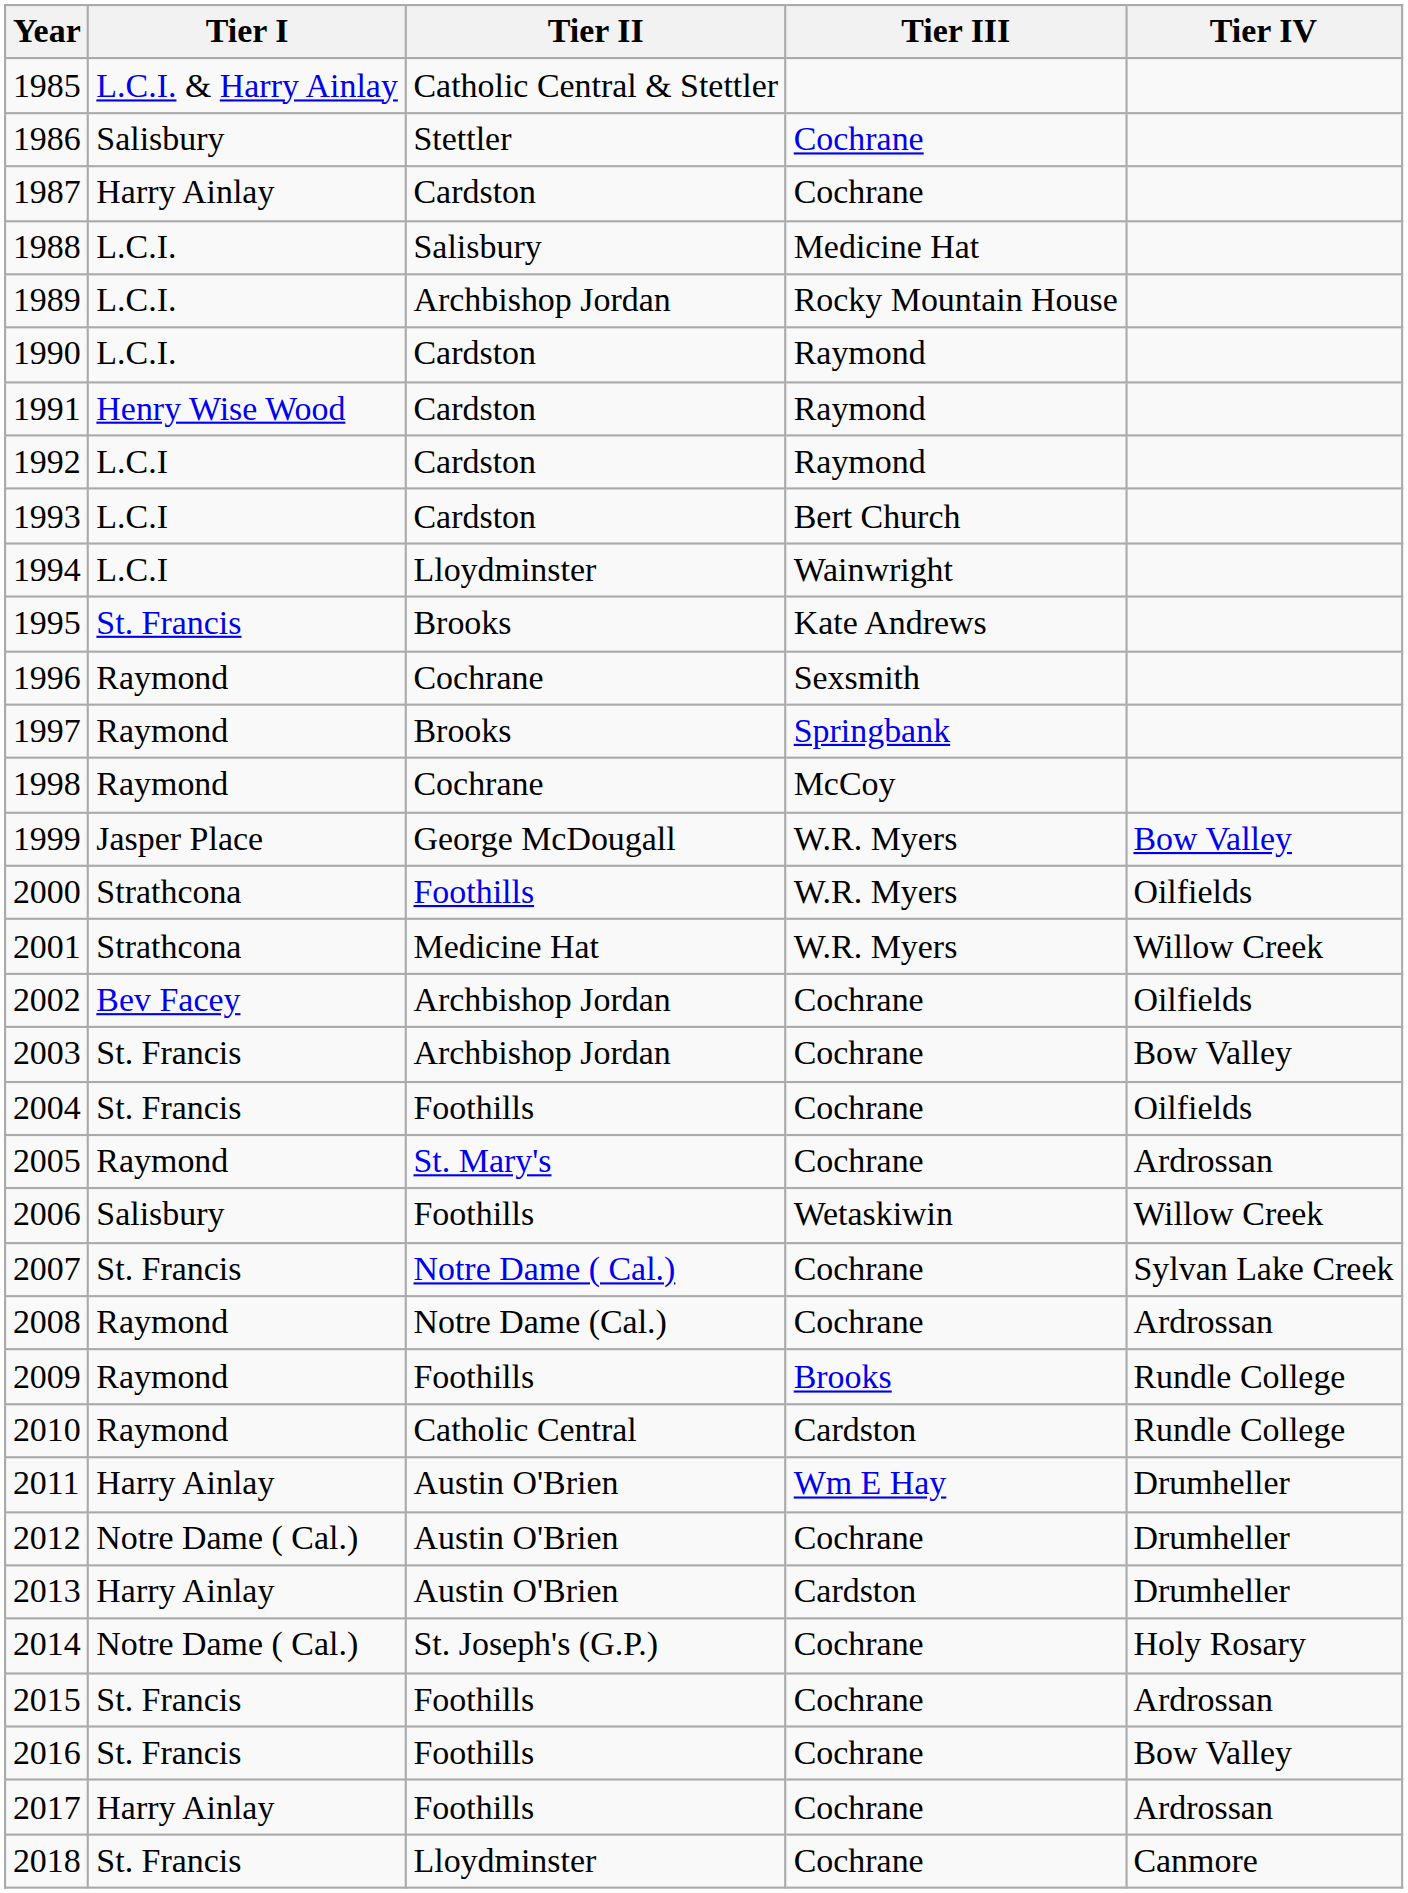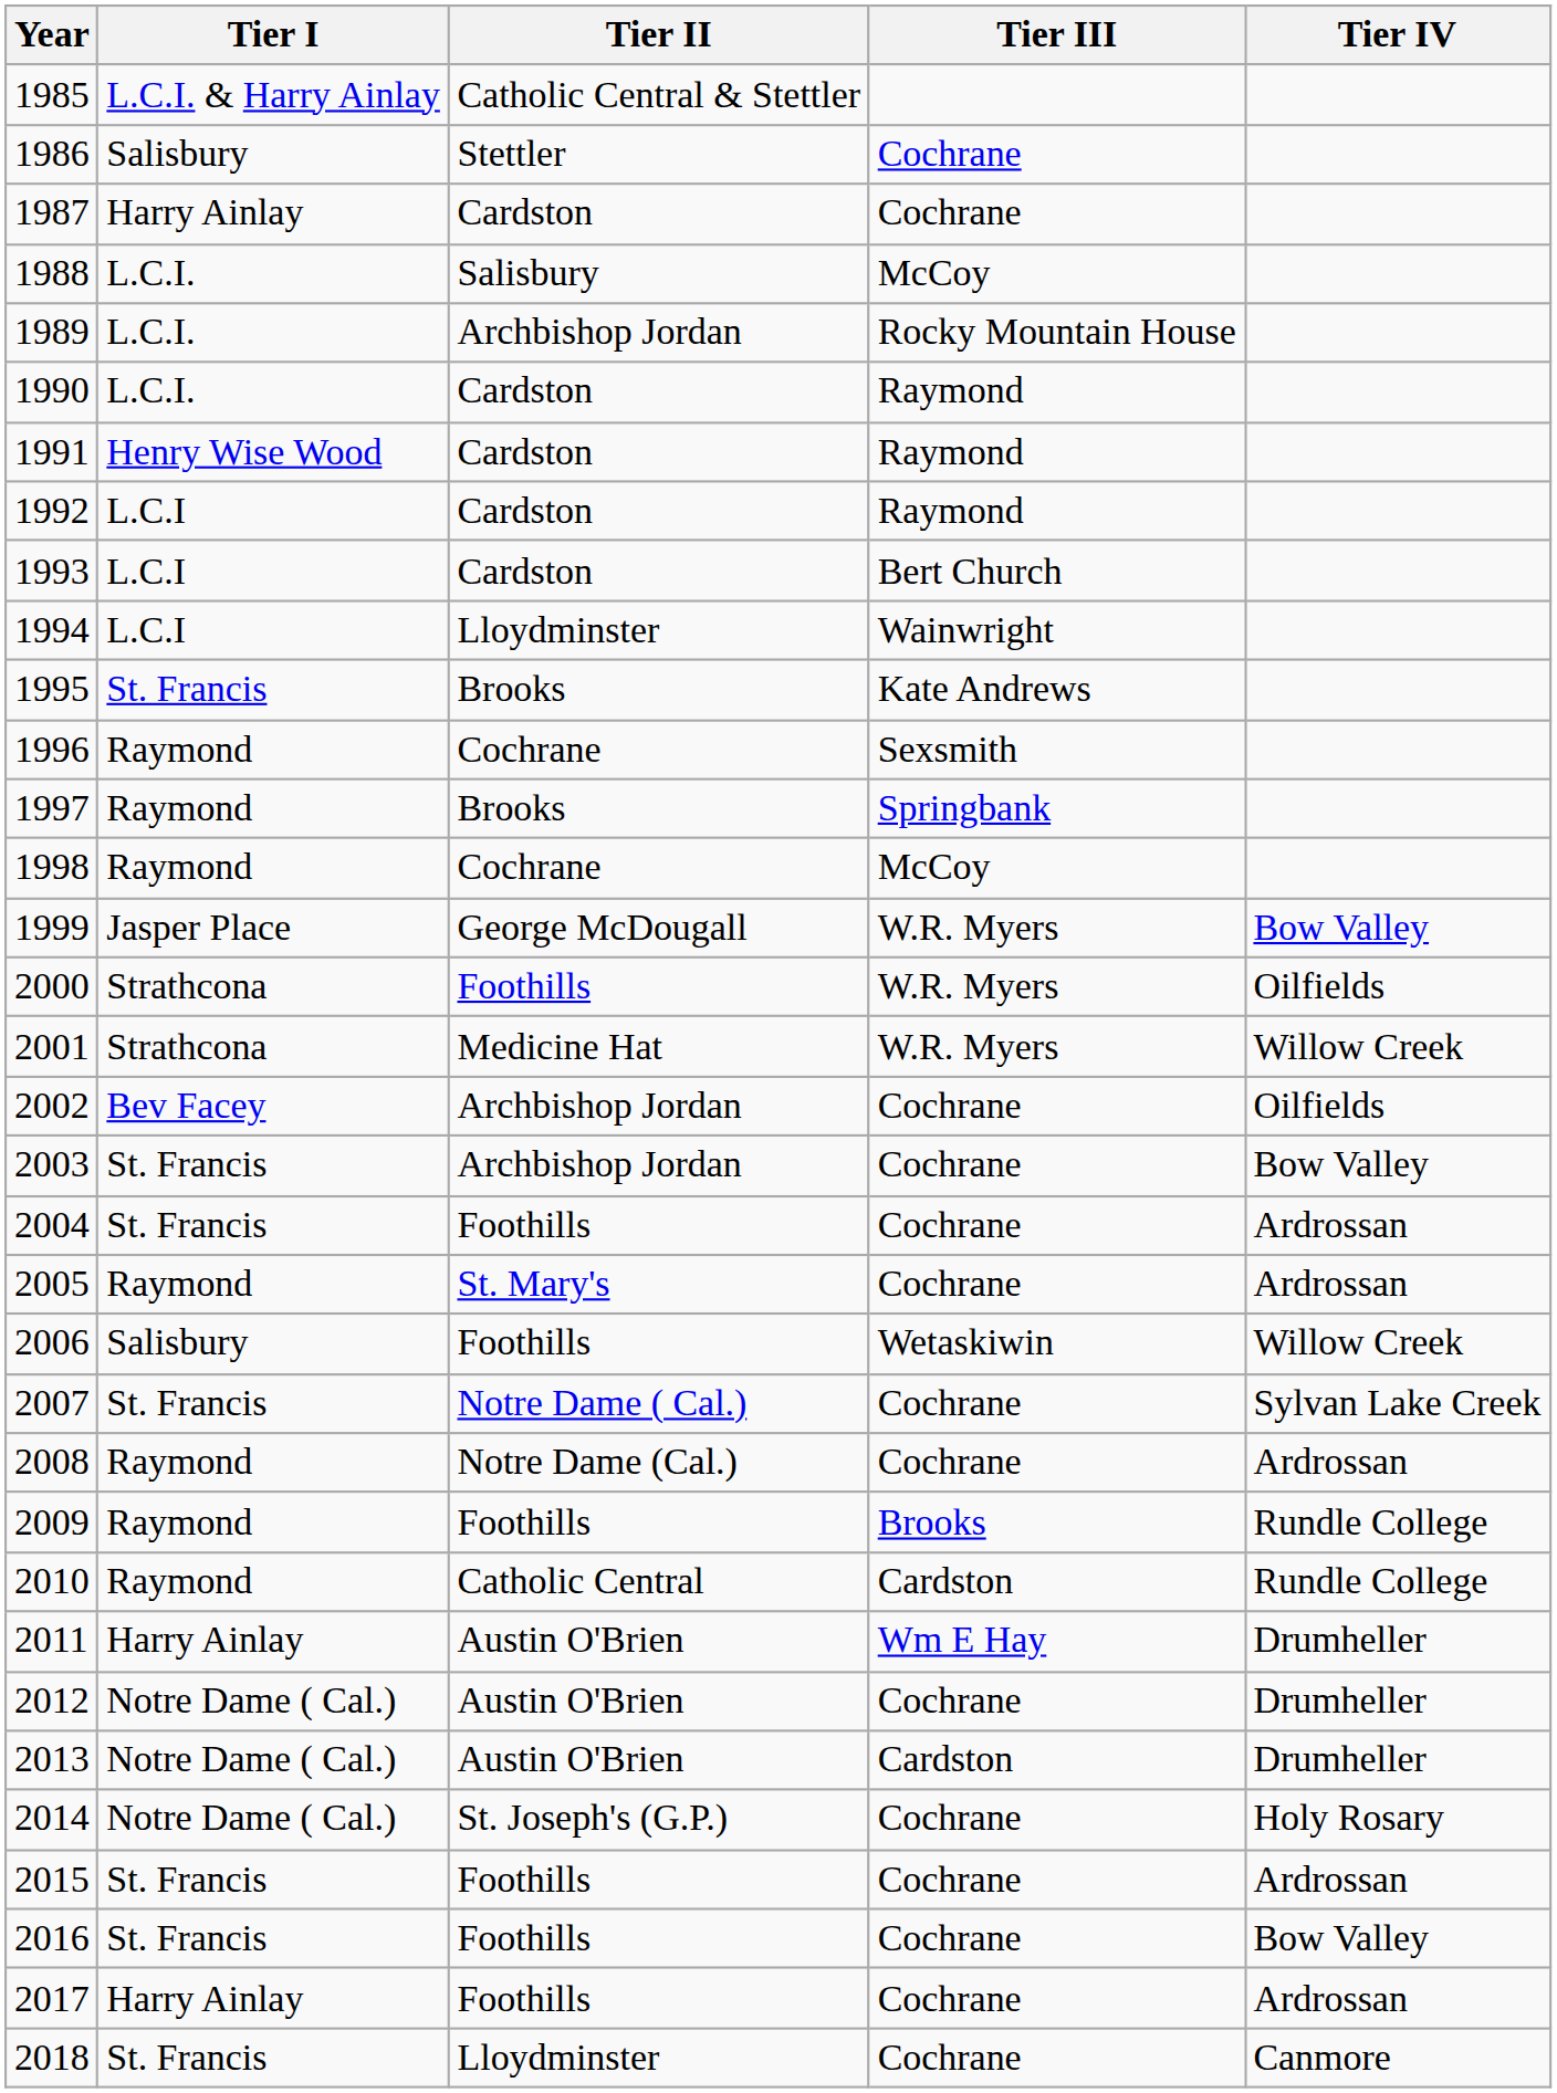1988 | Tier III: Medicine Hat -> McCoy
2004 | Tier IV: Oilfields -> Ardrossan
2013 | Tier I: Harry Ainlay -> Notre Dame ( Cal.)
